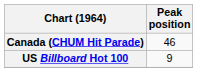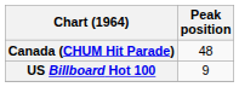Canada (CHUM Hit Parade) | Peak position: 46 -> 48
